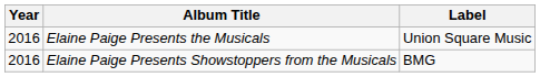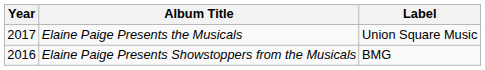Elaine Paige Presents the Musicals | Year: 2016 -> 2017
